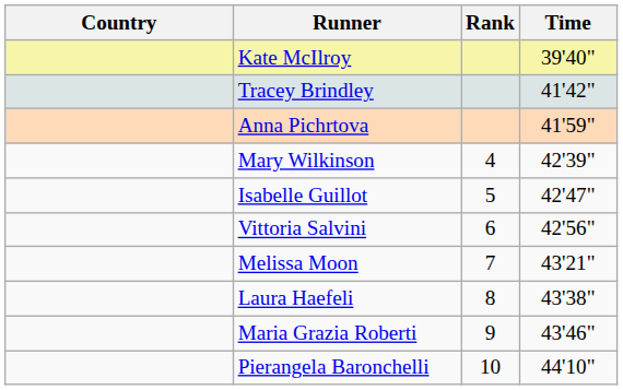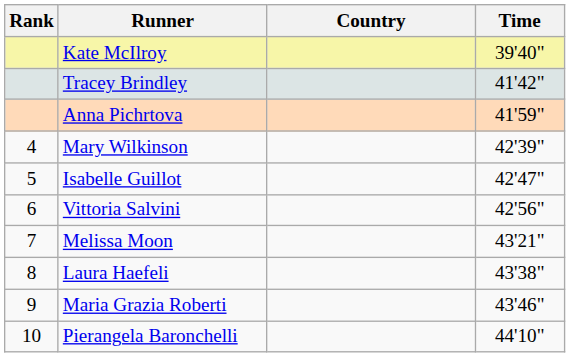columns swapped: Rank <-> Country
